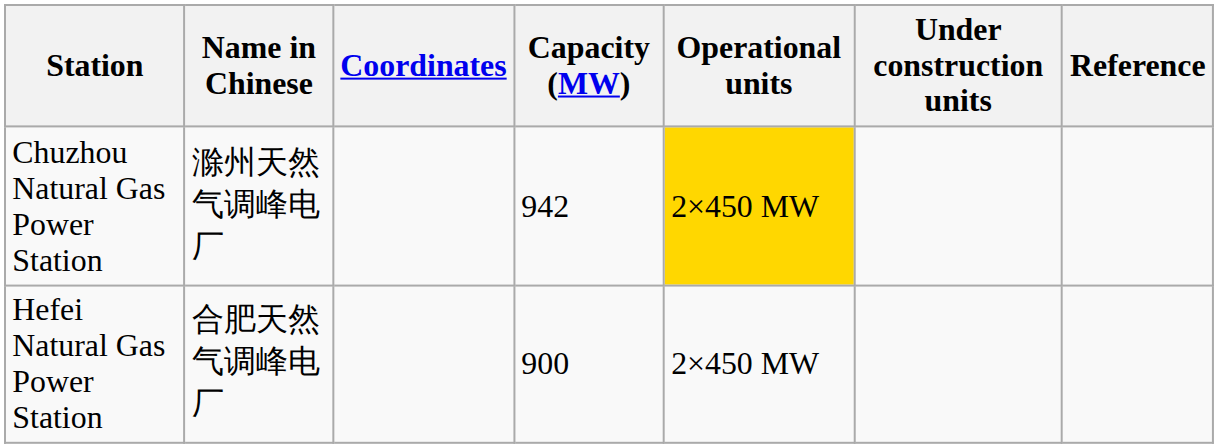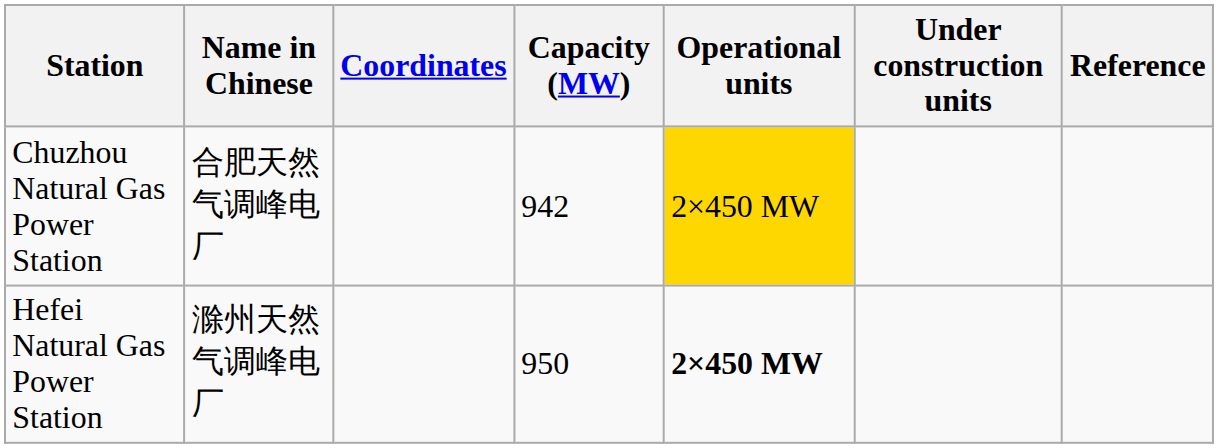Chuzhou Natural Gas Power Station | Name in Chinese: 滁州天然气调峰电厂 -> 合肥天然气调峰电厂
Hefei Natural Gas Power Station | Name in Chinese: 合肥天然气调峰电厂 -> 滁州天然气调峰电厂
Hefei Natural Gas Power Station | Capacity (MW): 900 -> 950
Hefei Natural Gas Power Station | Operational units: normal -> bold
